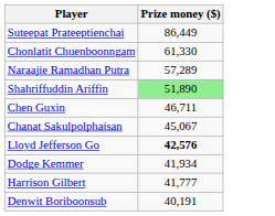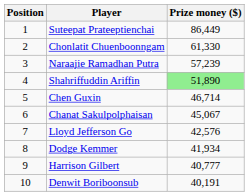+ column: Position | 1 | 2 | 3 | 4 | 5 | 6 | 7 | 8 | 9 | 10
Naraajie Ramadhan Putra | Prize money ($): 57,289 -> 57,239
Chen Guxin | Prize money ($): 46,711 -> 46,714
Lloyd Jefferson Go | Prize money ($): bold -> normal
Harrison Gilbert | Prize money ($): 41,777 -> 40,777
